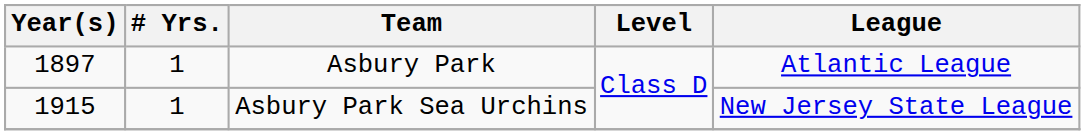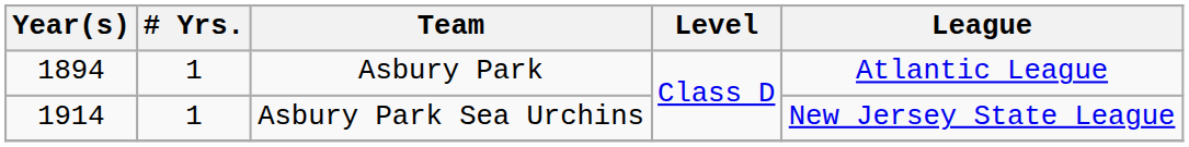Asbury Park | Year(s): 1897 -> 1894
Asbury Park Sea Urchins | Year(s): 1915 -> 1914
